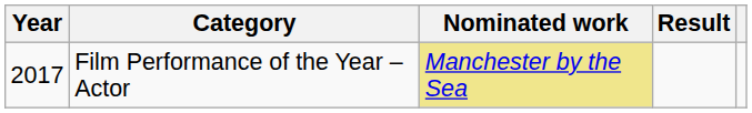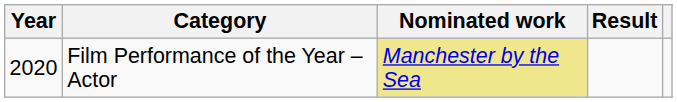Film Performance of the Year – Actor | Year: 2017 -> 2020
